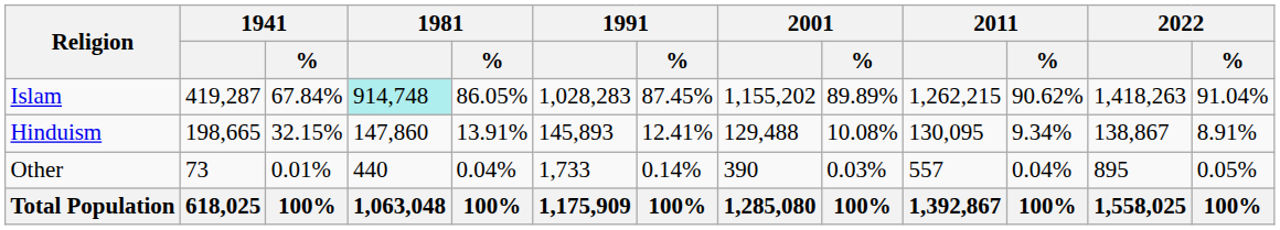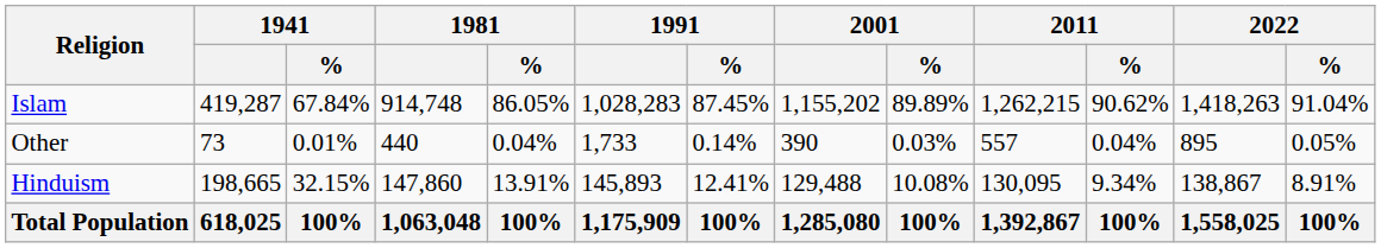Islam | 1981: paleturquoise background -> no background
rows swapped: Hinduism <-> Other
